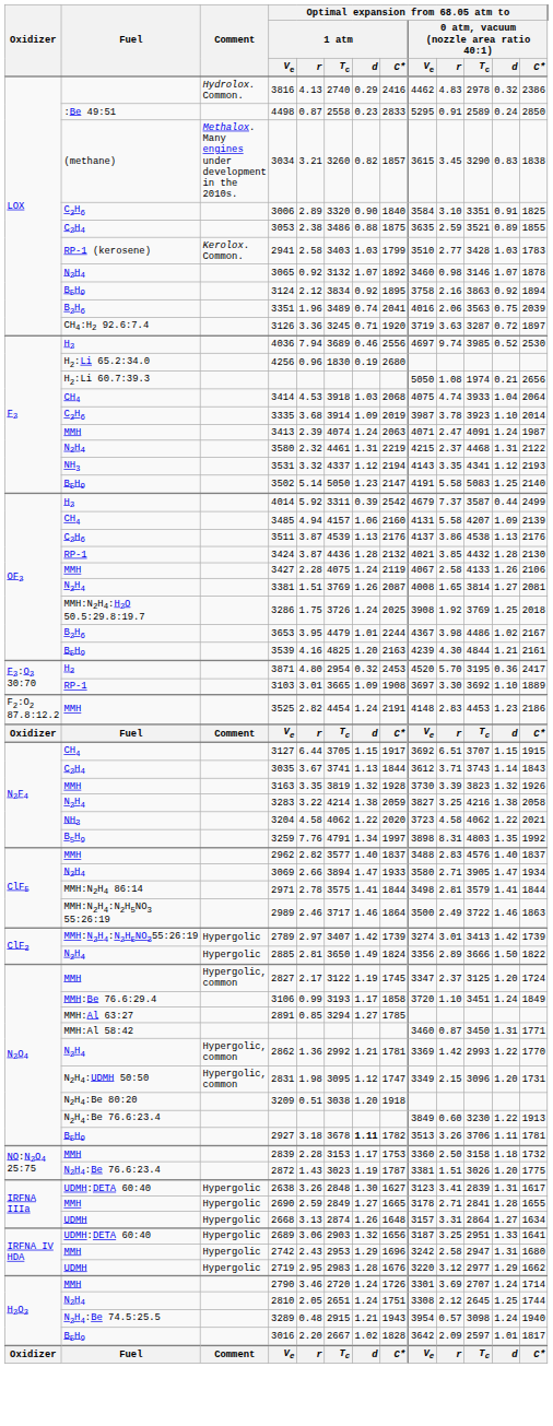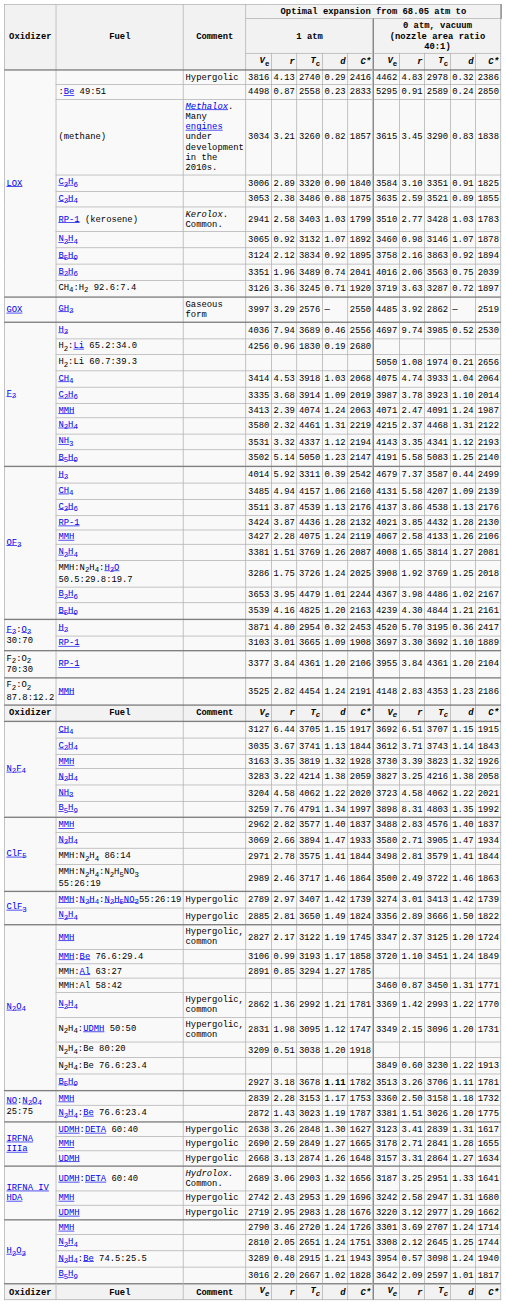3816 | Comment: Hydrolox. Common. -> Hypergolic
+ row: GOX | GH2 | Gaseous form | 3997 | 3.29 | 2576 | — | 2550 | 4485 | 3.92 | 2862 | — | 2519
+ row: F2:O2 70:30 | RP-1 | 3377 | 3.84 | 4361 | 1.20 | 2106 | 3955 | 3.84 | 4361 | 1.20 | 2104
3525 | column 11: 4453 -> 4353
2689 | Comment: Hypergolic -> Hydrolox. Common.
